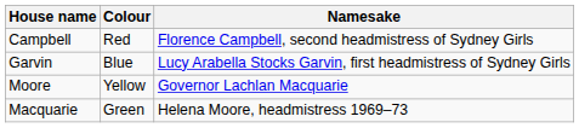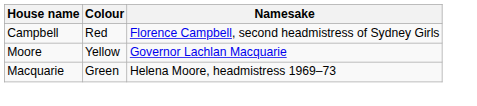- row: Garvin | Blue | Lucy Arabella Stocks Garvin, first headmistress of Sydney Girls
